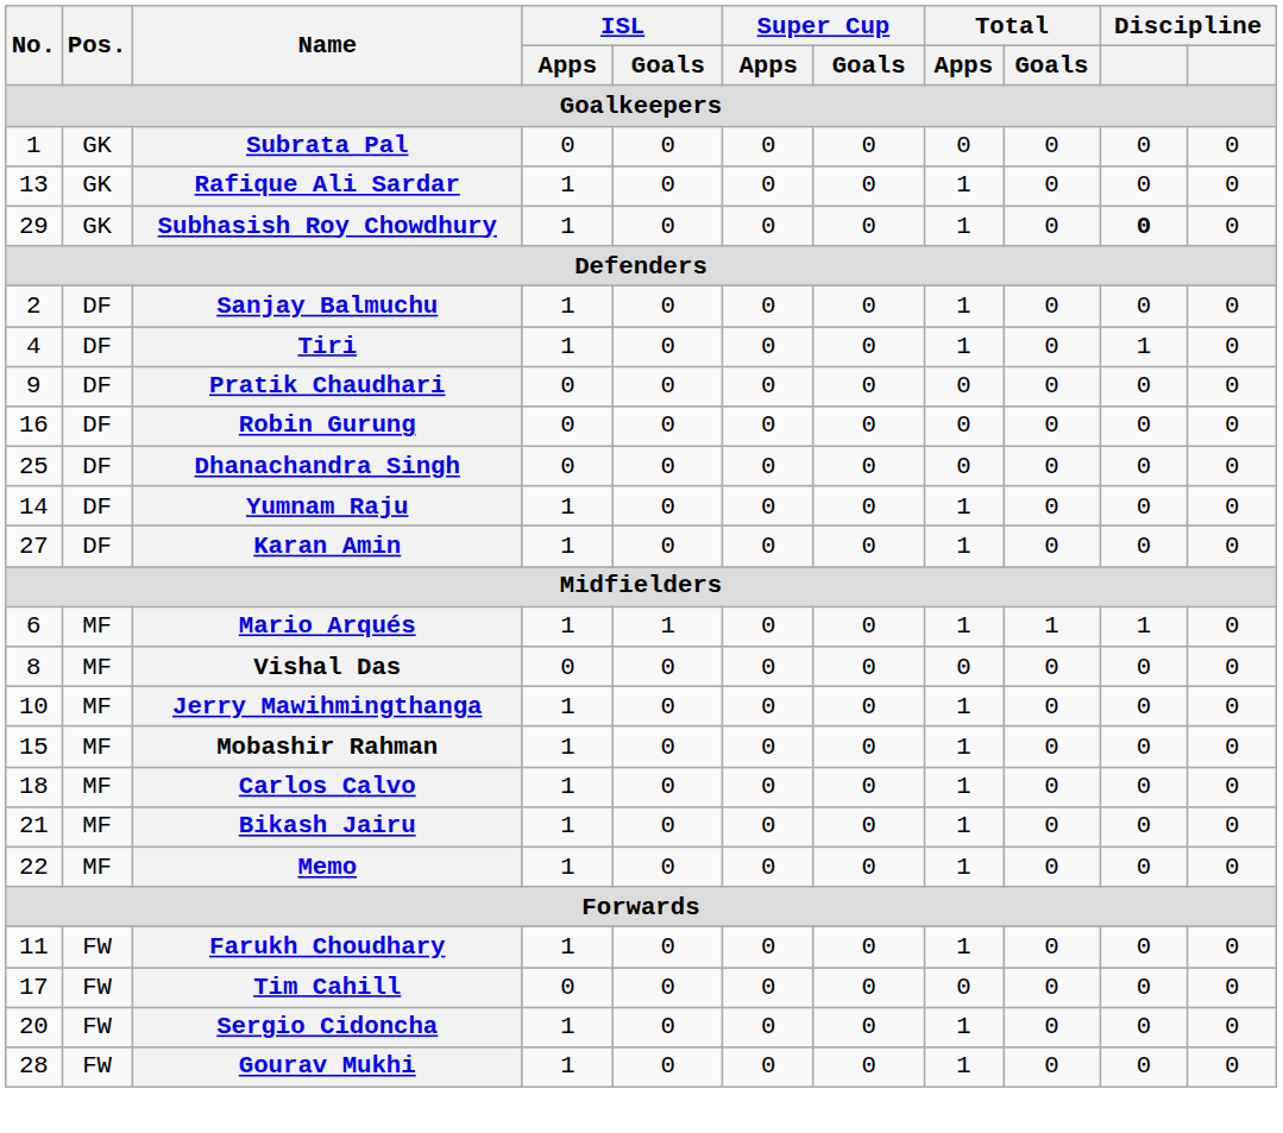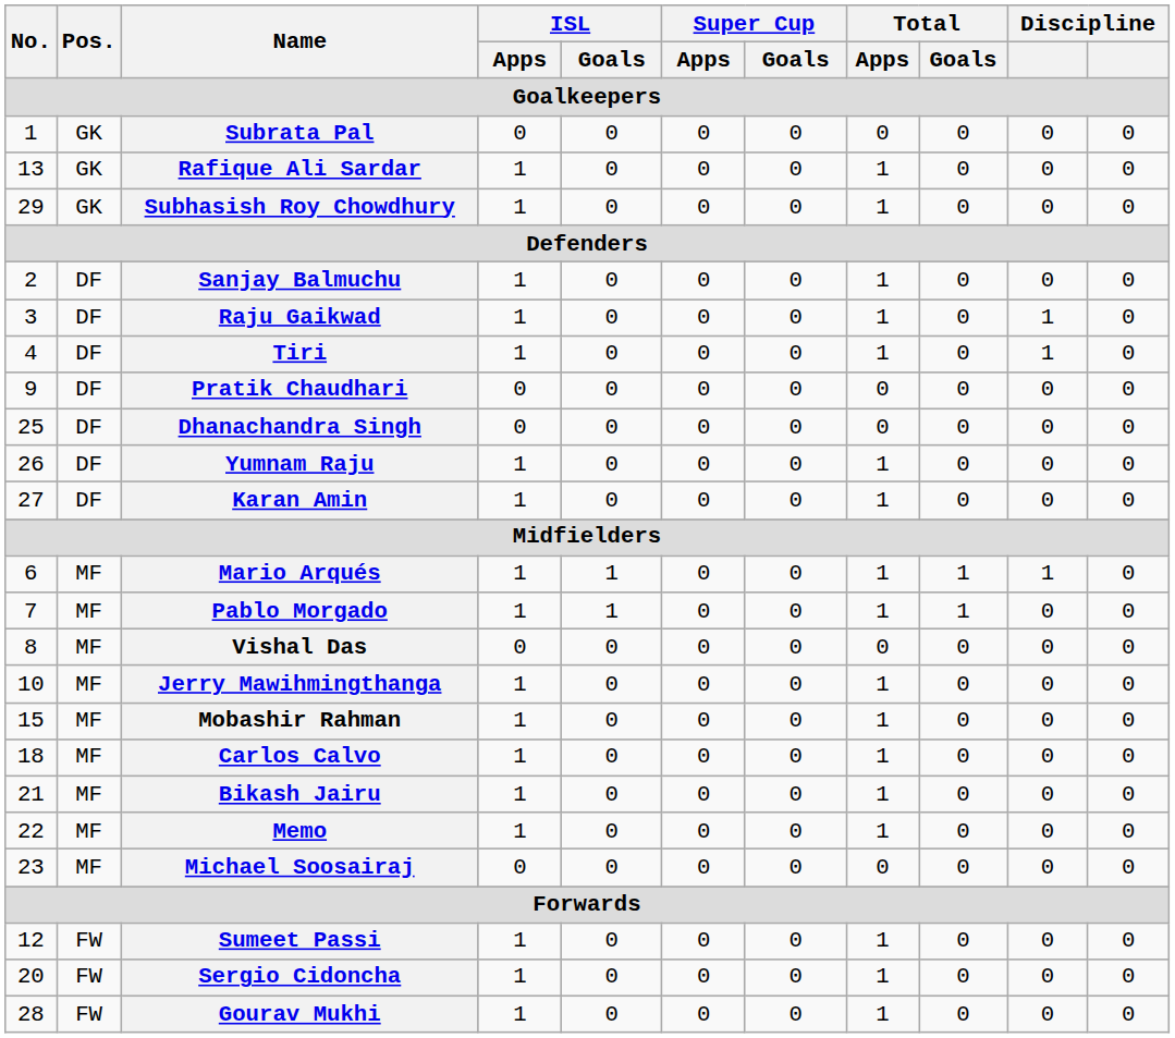Subhasish Roy Chowdhury | column 10: bold -> normal
+ row: 3 | DF | Raju Gaikwad | 1 | 0 | 0 | 0 | 1 | 0 | 1 | 0
- row: 16 | DF | Robin Gurung | 0 | 0 | 0 | 0 | 0 | 0 | 0 | 0
Yumnam Raju | No.: 14 -> 26
+ row: 7 | MF | Pablo Morgado | 1 | 1 | 0 | 0 | 1 | 1 | 0 | 0
+ row: 23 | MF | Michael Soosairaj | 0 | 0 | 0 | 0 | 0 | 0 | 0 | 0
- row: 11 | FW | Farukh Choudhary | 1 | 0 | 0 | 0 | 1 | 0 | 0 | 0
+ row: 12 | FW | Sumeet Passi | 1 | 0 | 0 | 0 | 1 | 0 | 0 | 0
- row: 17 | FW | Tim Cahill | 0 | 0 | 0 | 0 | 0 | 0 | 0 | 0
